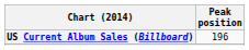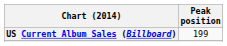US Current Album Sales (Billboard) | Peak position: 196 -> 199
